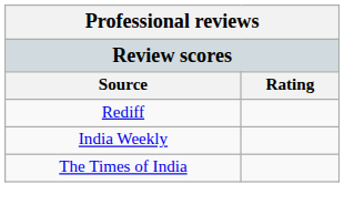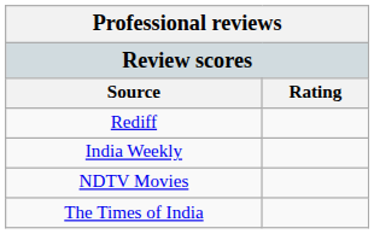+ row: NDTV Movies
